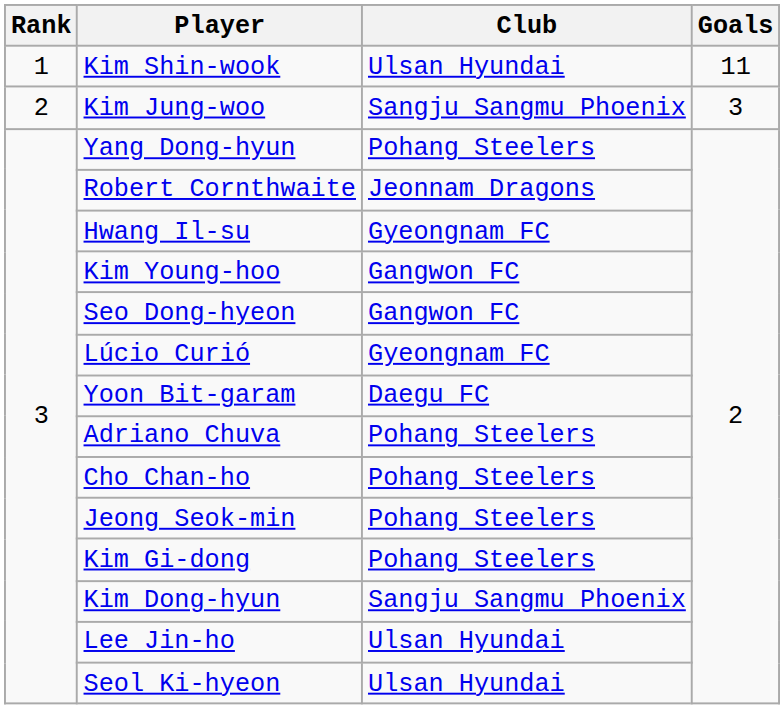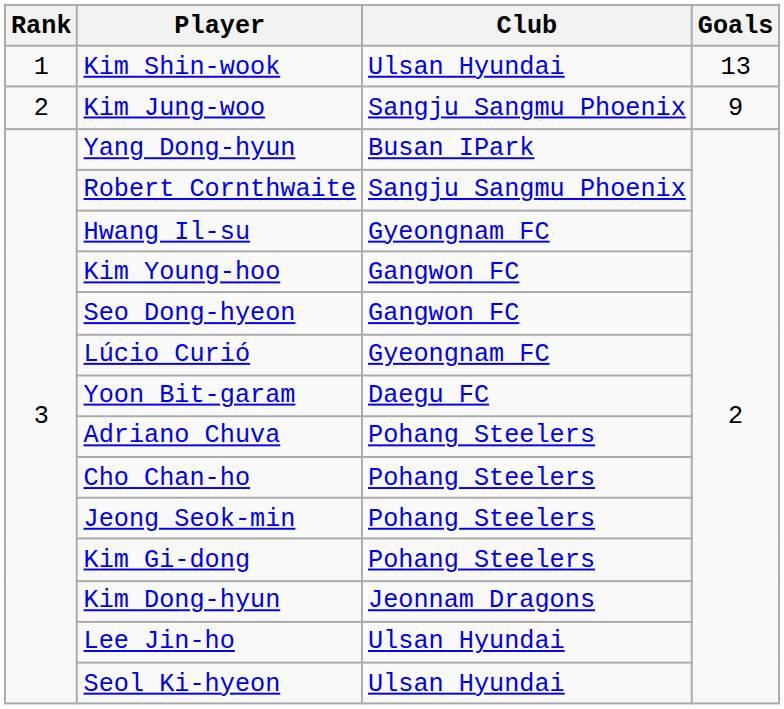Kim Shin-wook | Goals: 11 -> 13
Kim Jung-woo | Goals: 3 -> 9
Yang Dong-hyun | Club: Pohang Steelers -> Busan IPark
Robert Cornthwaite | Club: Jeonnam Dragons -> Sangju Sangmu Phoenix
Kim Dong-hyun | Club: Sangju Sangmu Phoenix -> Jeonnam Dragons
